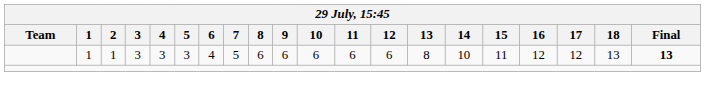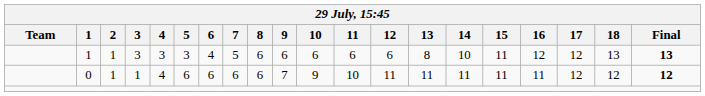+ row: 0 | 1 | 1 | 4 | 6 | 6 | 6 | 6 | 7 | 9 | 10 | 11 | 11 | 11 | 11 | 11 | 12 | 12 | 12
